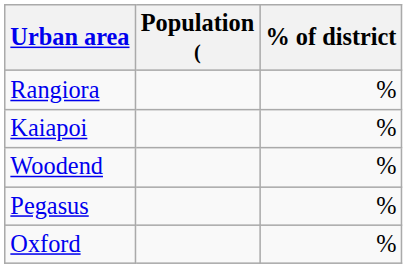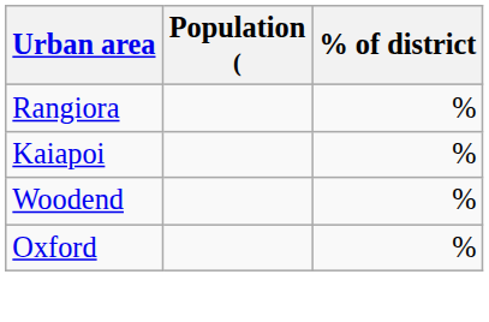- row: Pegasus | %
